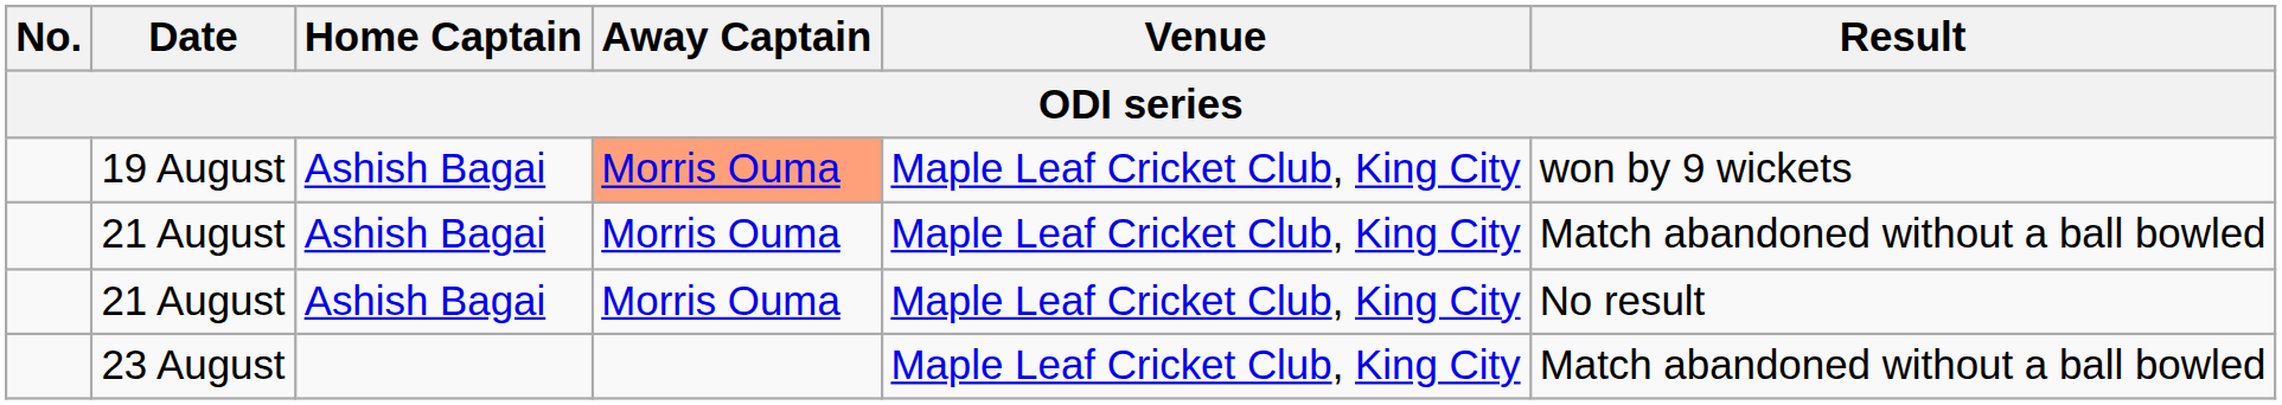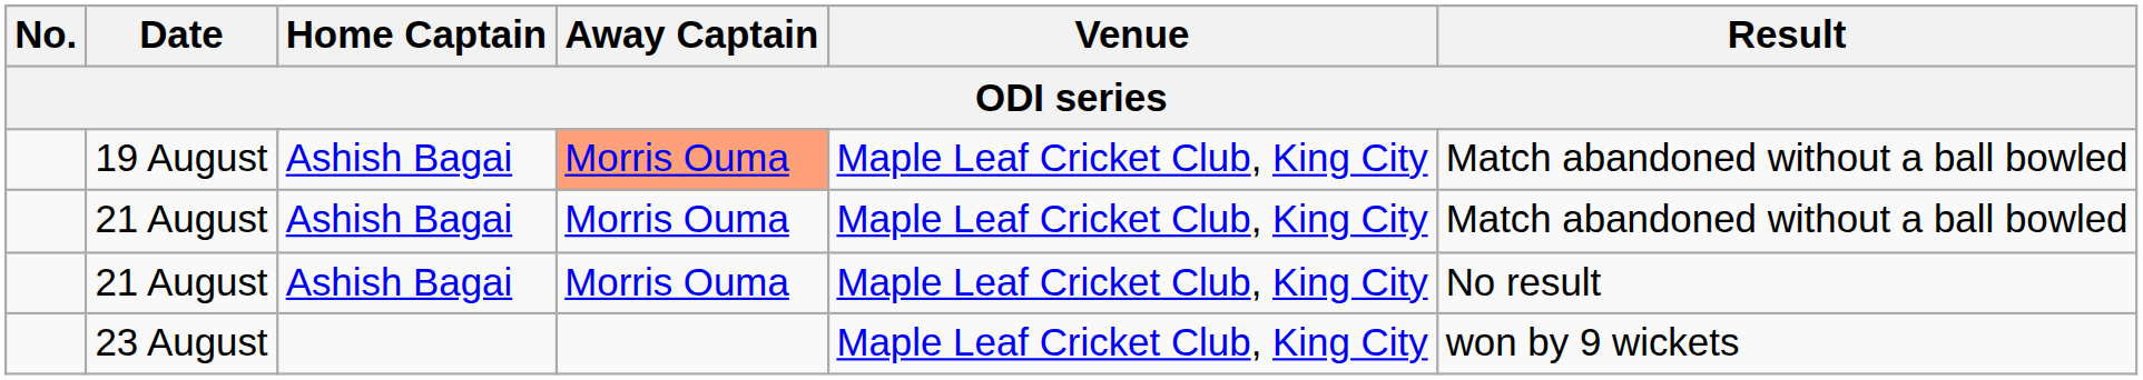19 August | Result: won by 9 wickets -> Match abandoned without a ball bowled
23 August | Result: Match abandoned without a ball bowled -> won by 9 wickets
